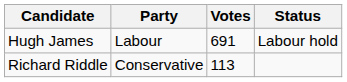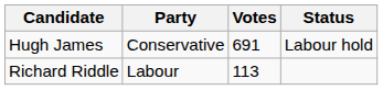Hugh James | Party: Labour -> Conservative
Richard Riddle | Party: Conservative -> Labour
